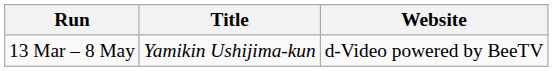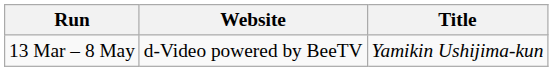columns swapped: Title <-> Website
